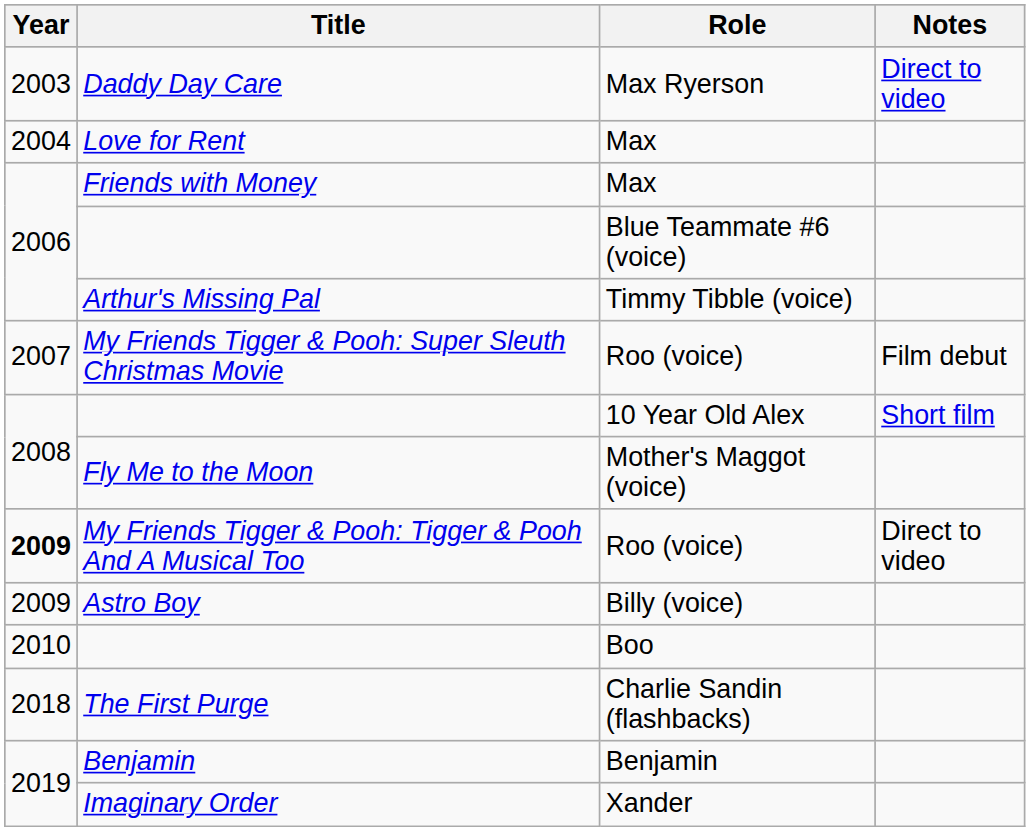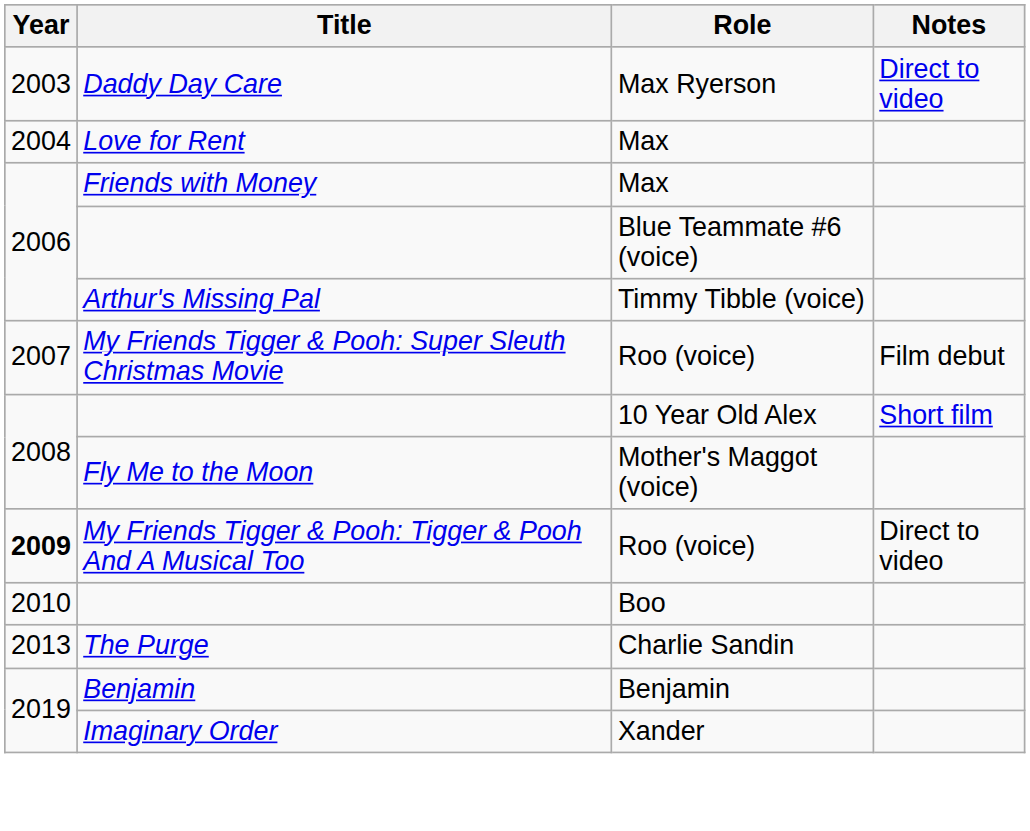- row: 2009 | Astro Boy | Billy (voice)
+ row: 2013 | The Purge | Charlie Sandin
- row: 2018 | The First Purge | Charlie Sandin (flashbacks)
